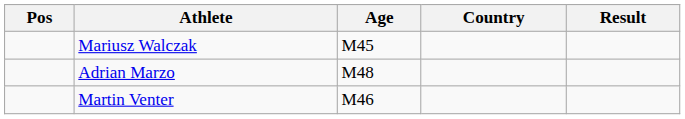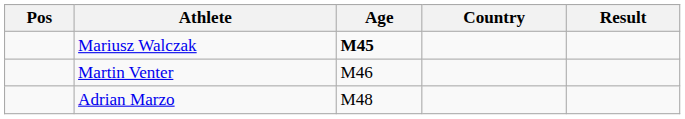Mariusz Walczak | Age: normal -> bold
rows swapped: Martin Venter <-> Adrian Marzo
